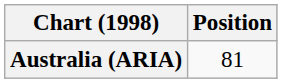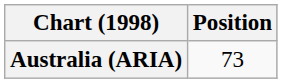Australia (ARIA) | Position: 81 -> 73
